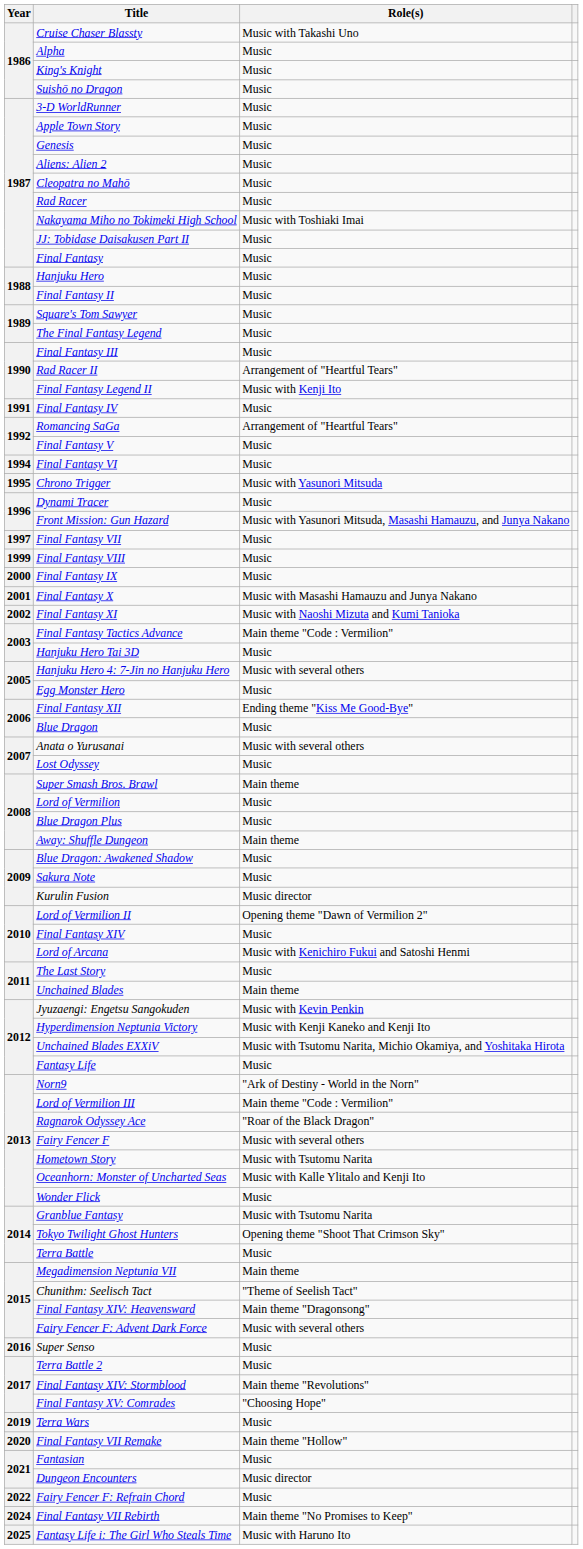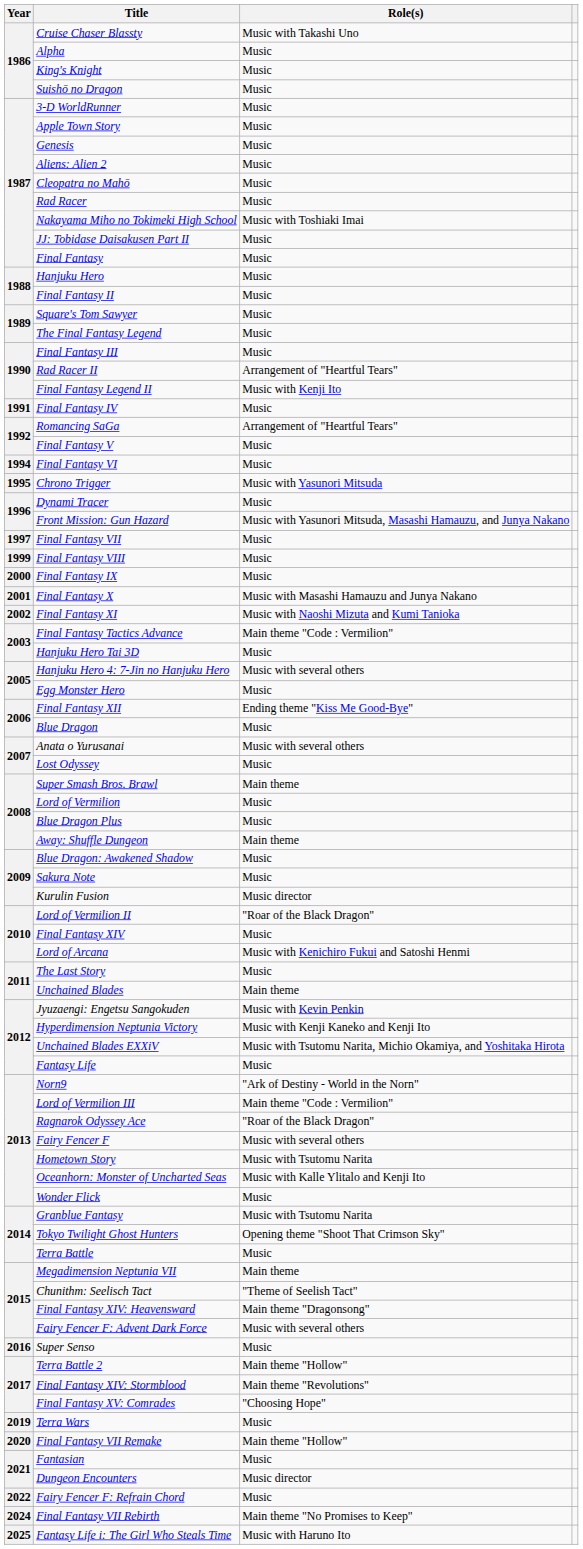Lord of Vermilion II | Role(s): Opening theme "Dawn of Vermilion 2" -> "Roar of the Black Dragon"
Terra Battle 2 | Role(s): Music -> Main theme "Hollow"
